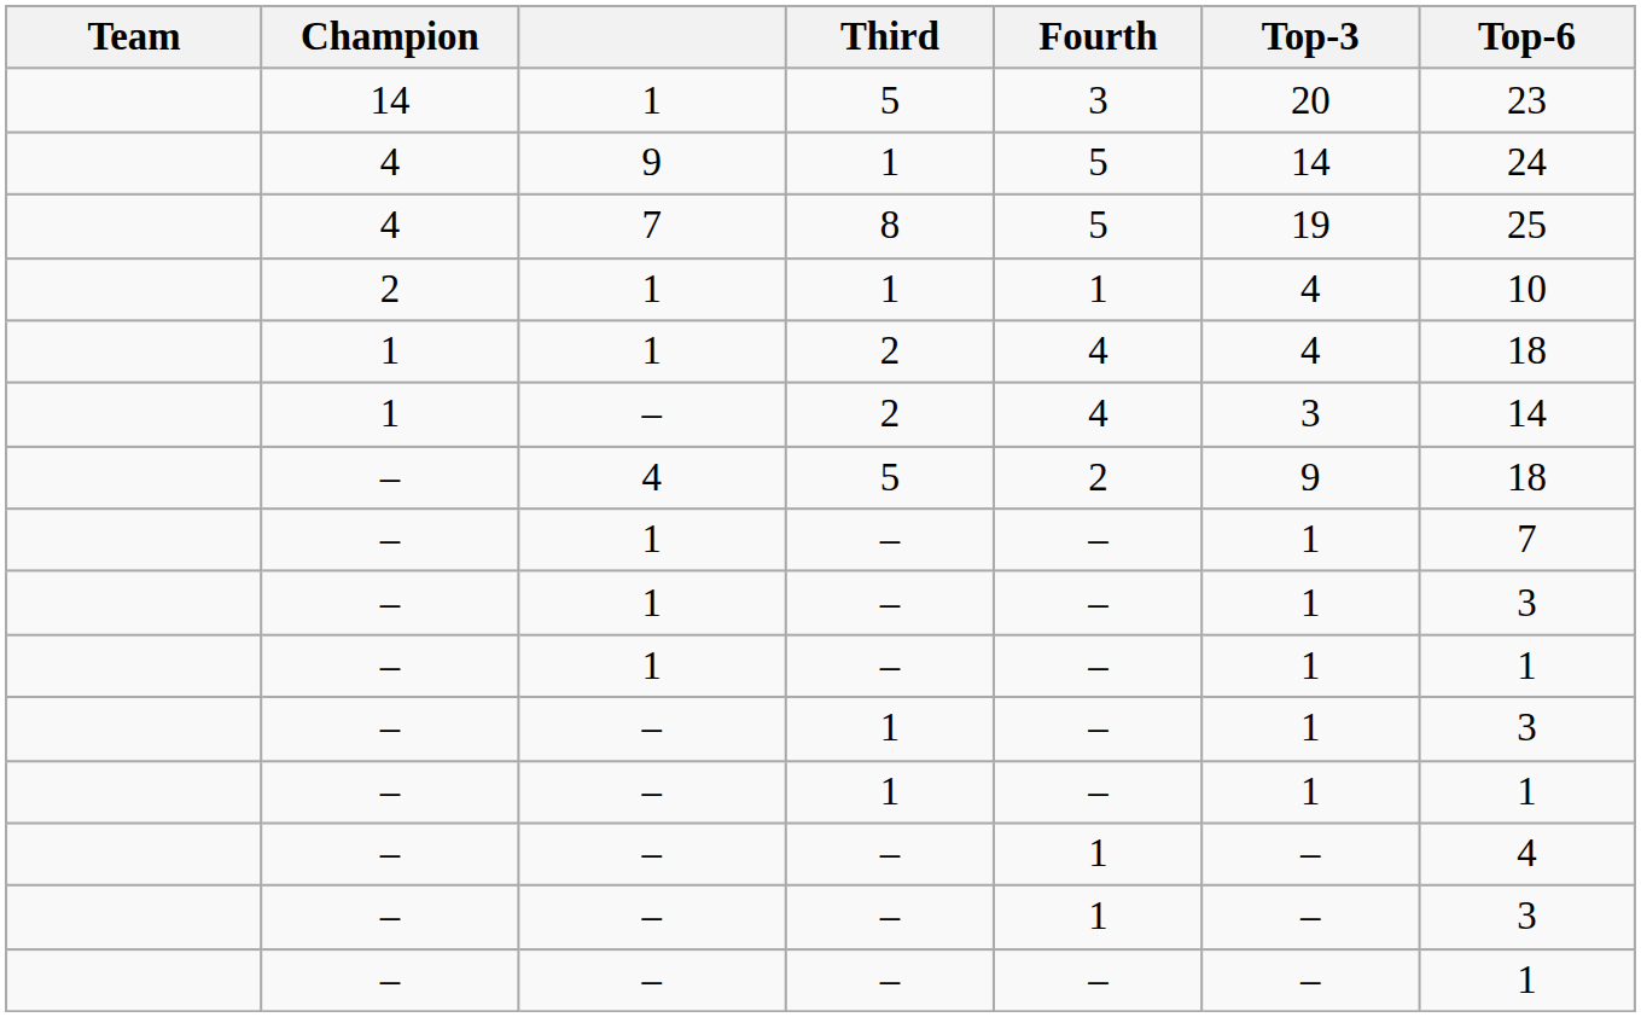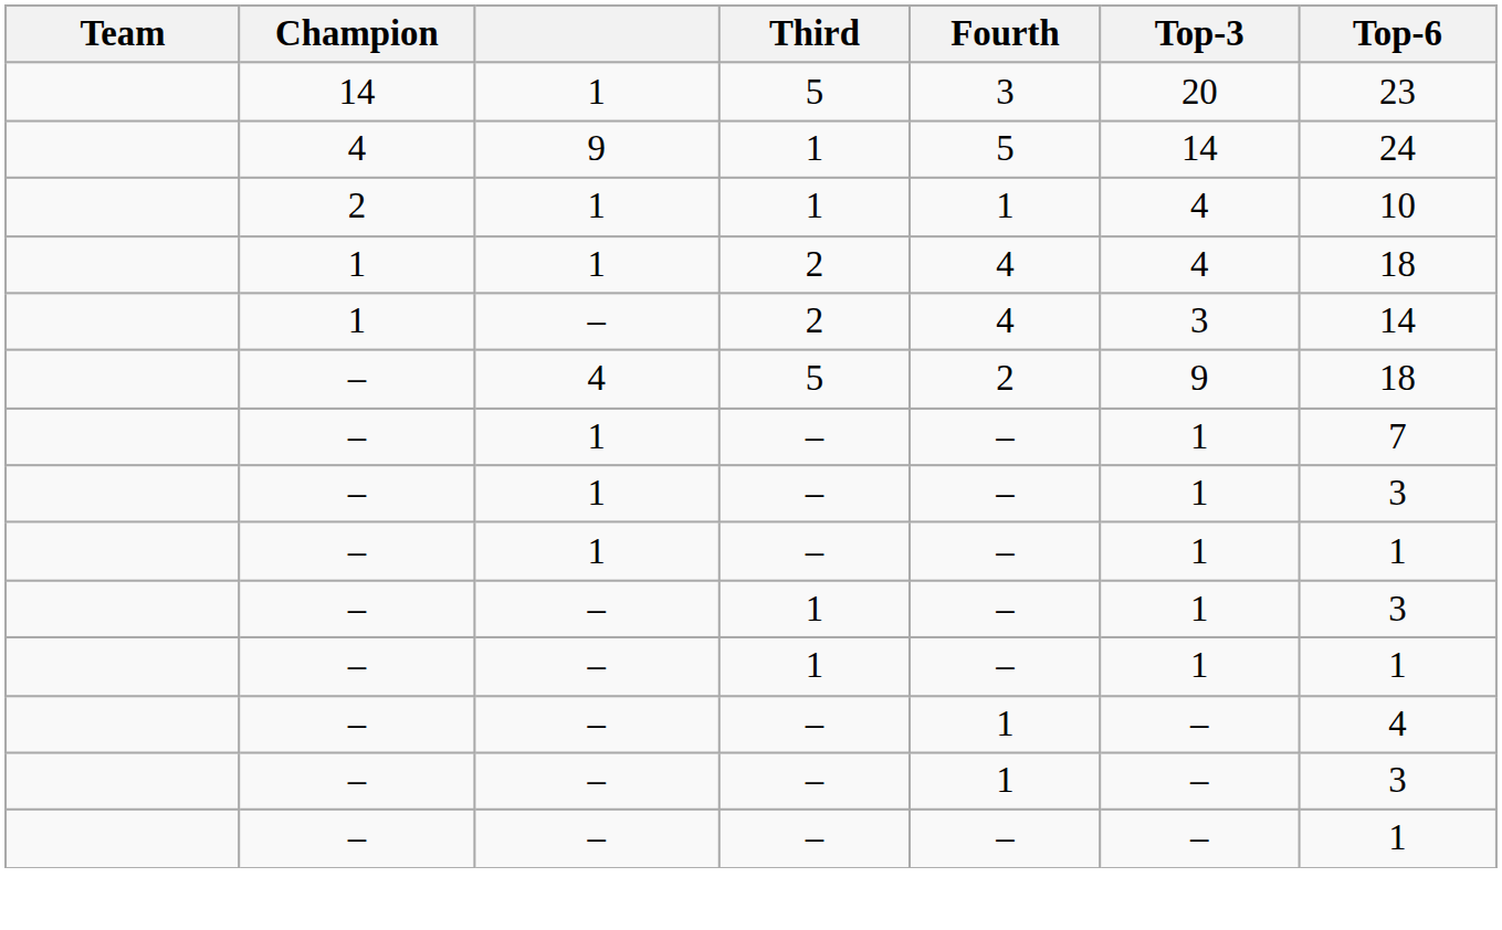- row: 4 | 7 | 8 | 5 | 19 | 25
